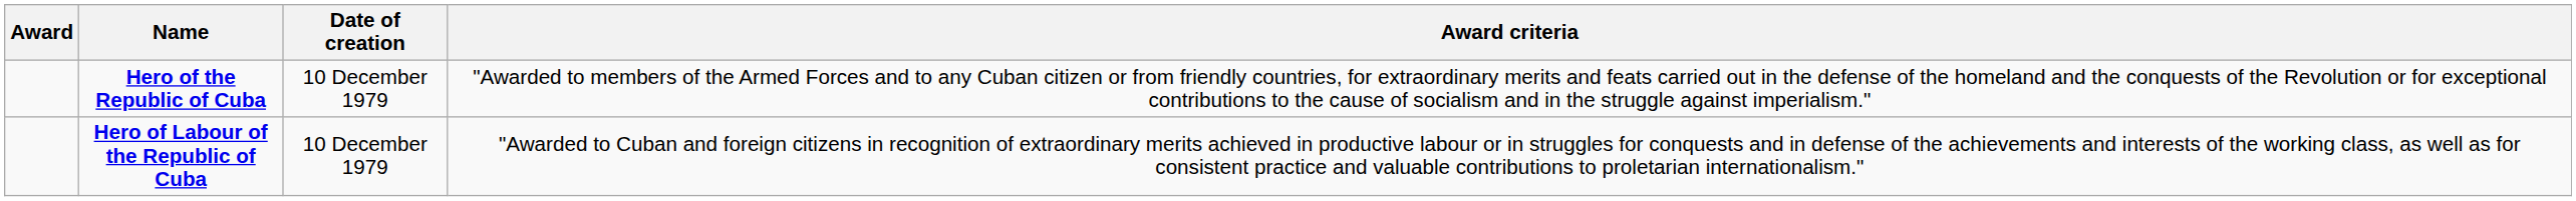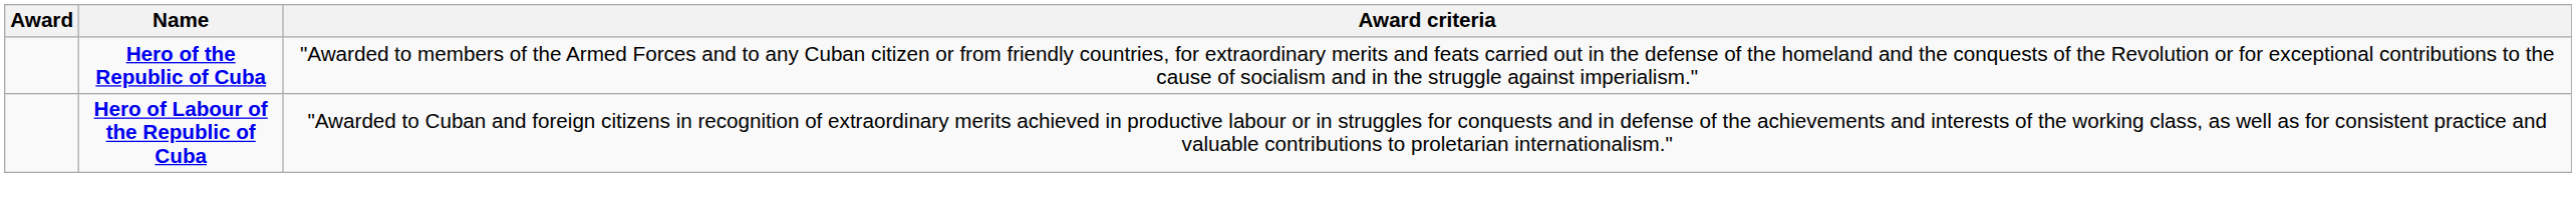- column: Date of creation | 10 December 1979 | 10 December 1979
